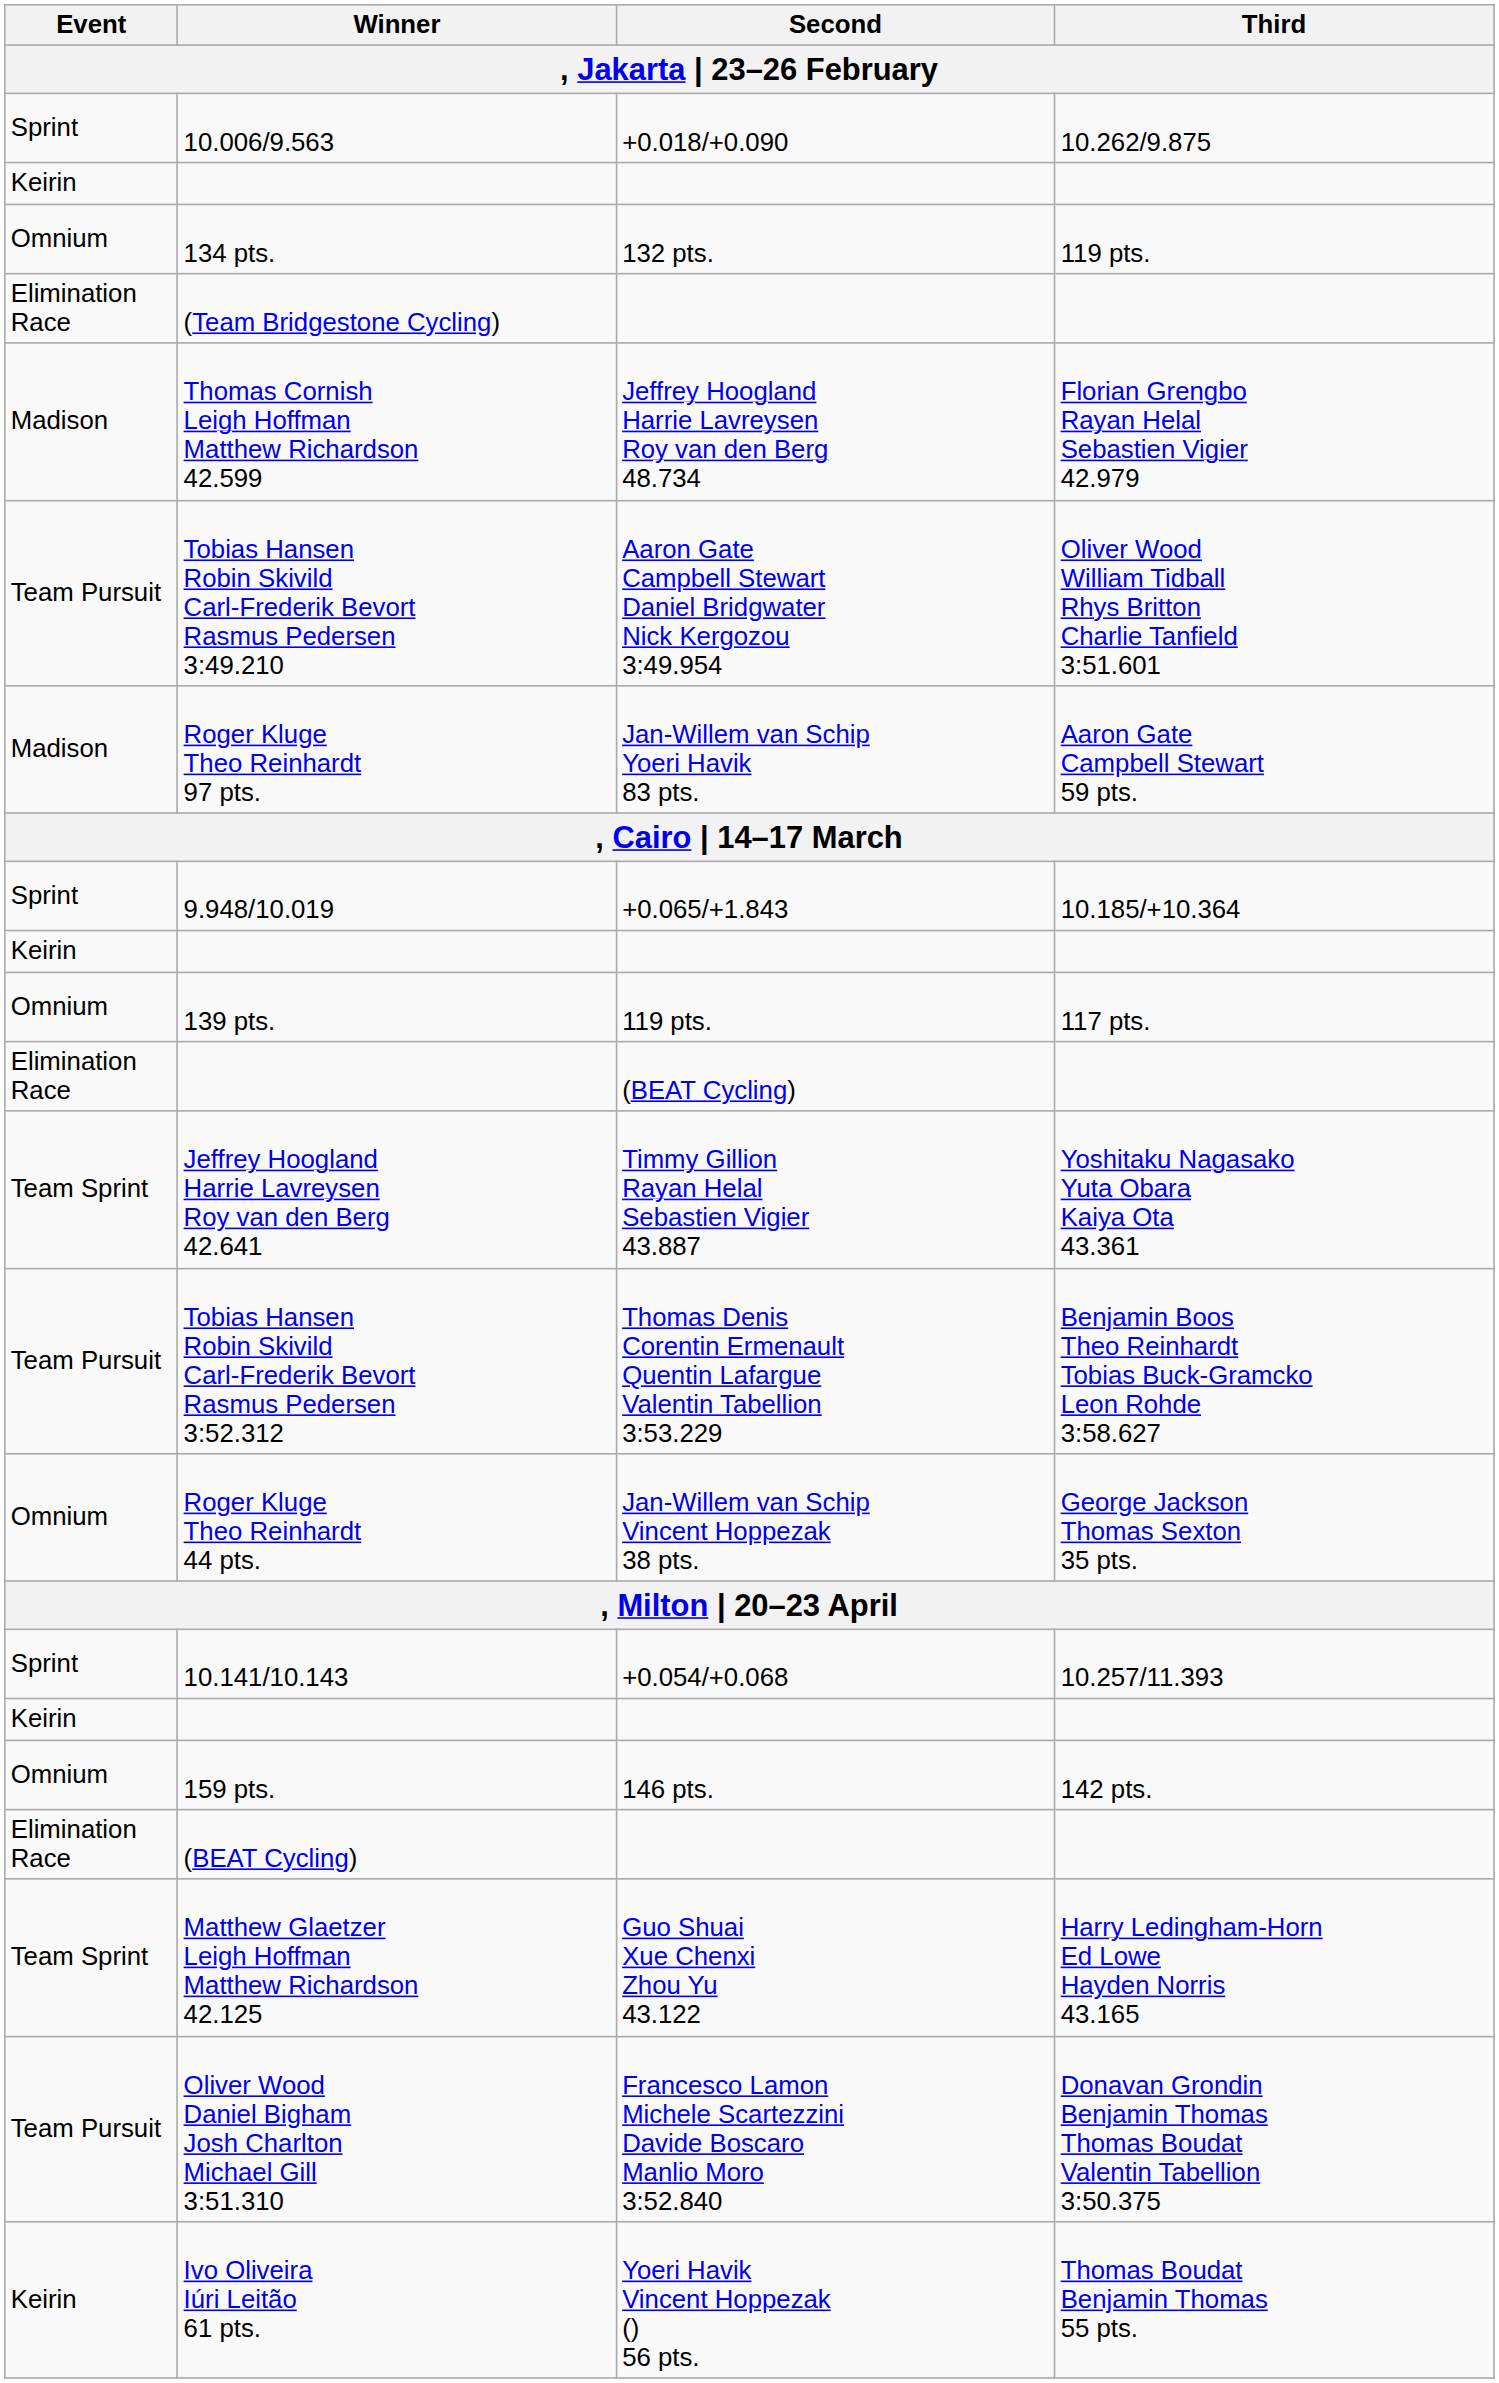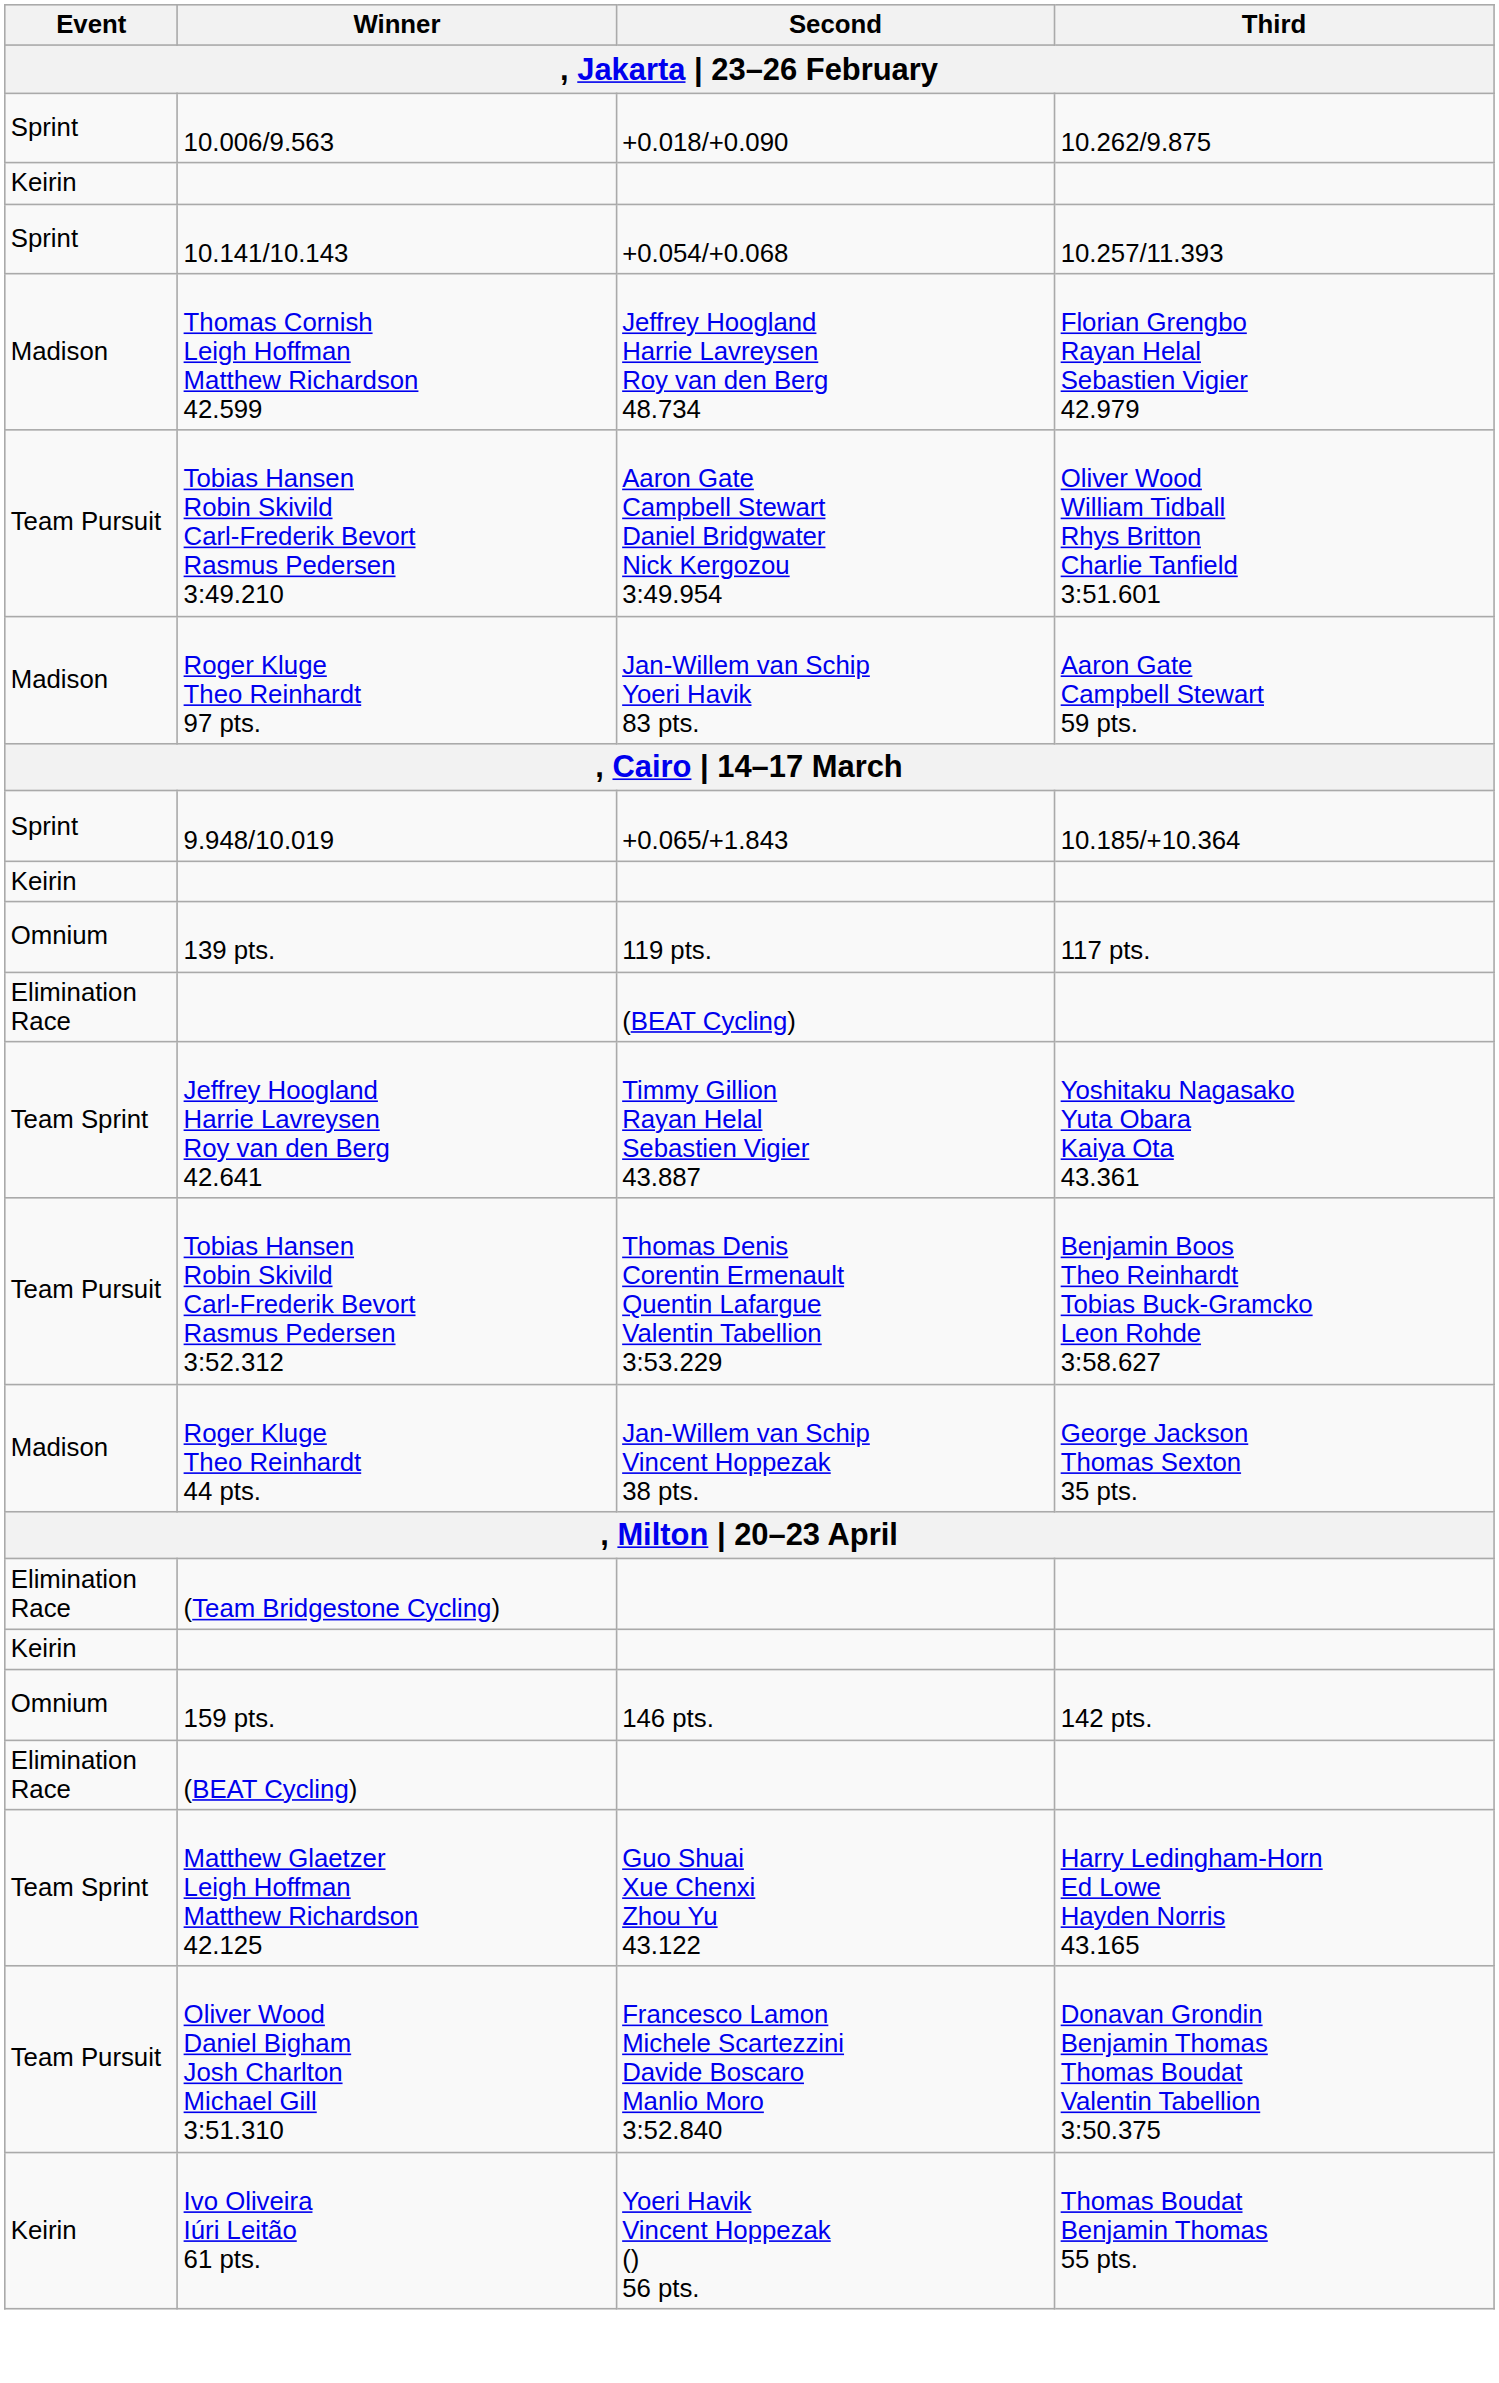- row: Omnium | 134 pts. | 132 pts. | 119 pts.
rows swapped: (Team Bridgestone Cycling) <-> 10.141/10.143
Roger Kluge Theo Reinhardt 44 pts. | Event: Omnium -> Madison
